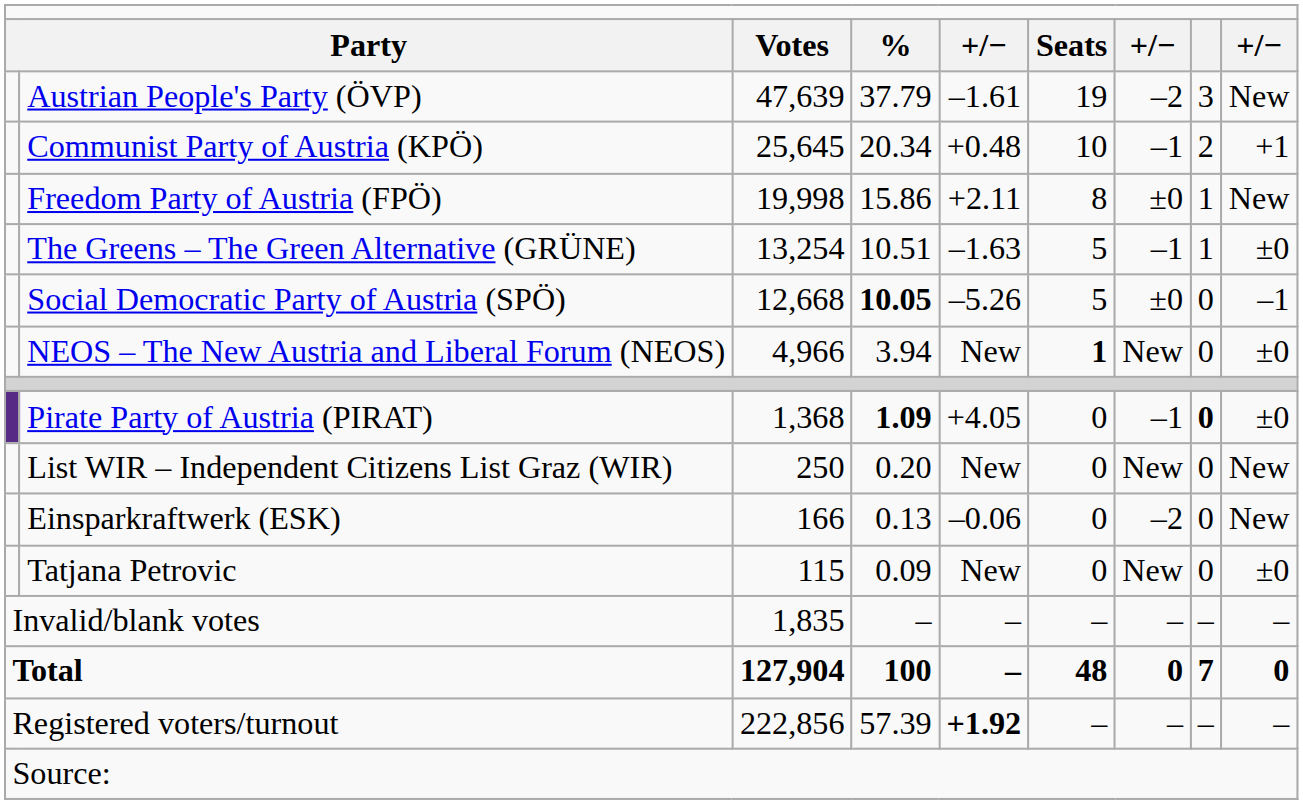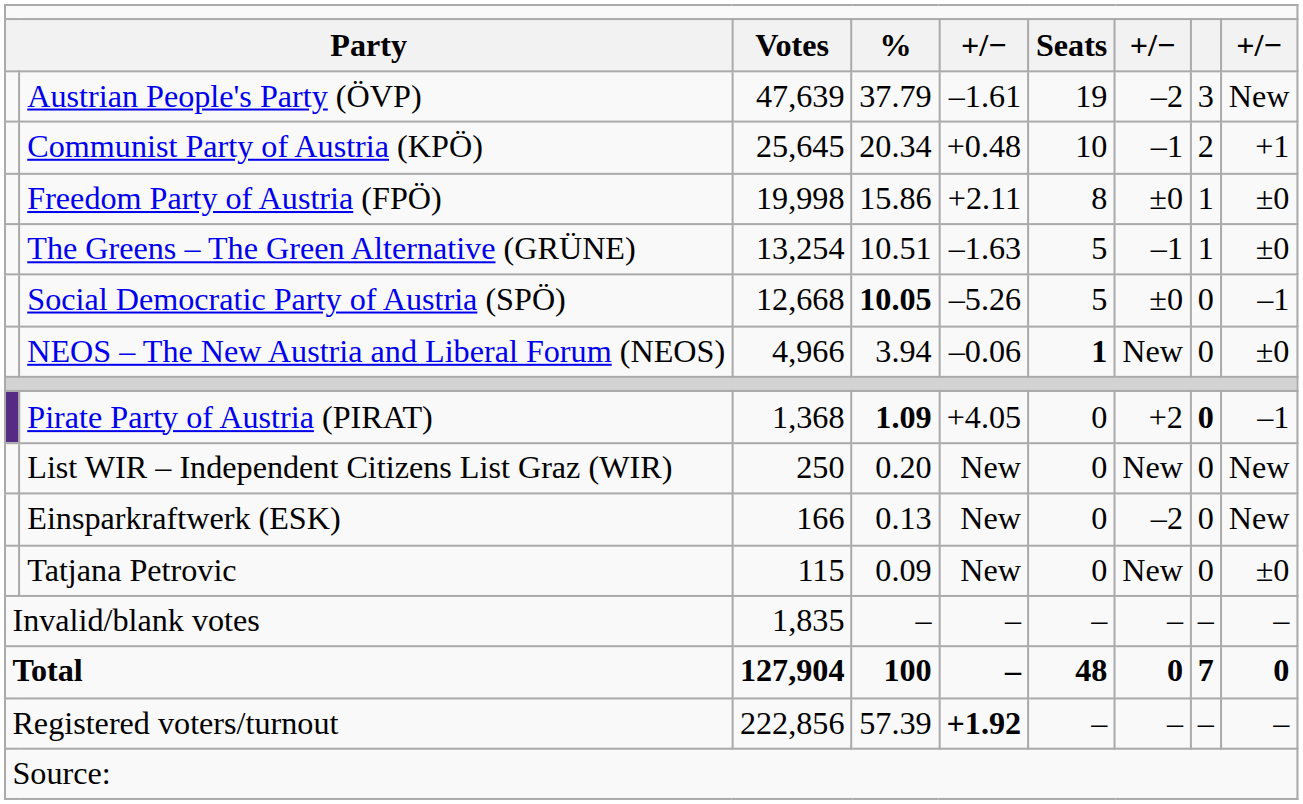Freedom Party of Austria (FPÖ) | column 9: New -> ±0
NEOS – The New Austria and Liberal Forum (NEOS) | column 5: New -> –0.06
Pirate Party of Austria (PIRAT) | column 7: –1 -> +2
Pirate Party of Austria (PIRAT) | column 9: ±0 -> –1
Einsparkraftwerk (ESK) | column 5: –0.06 -> New
